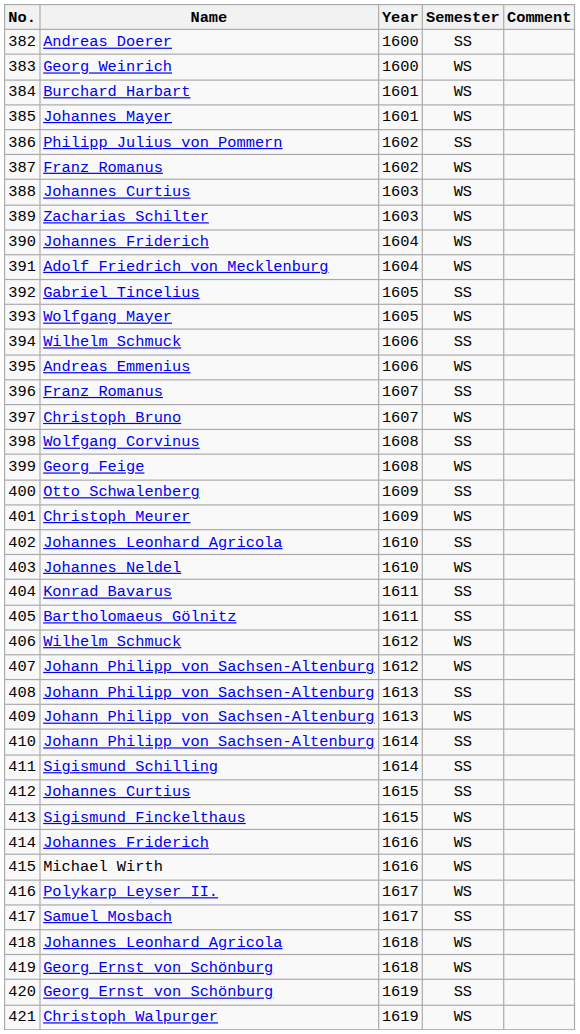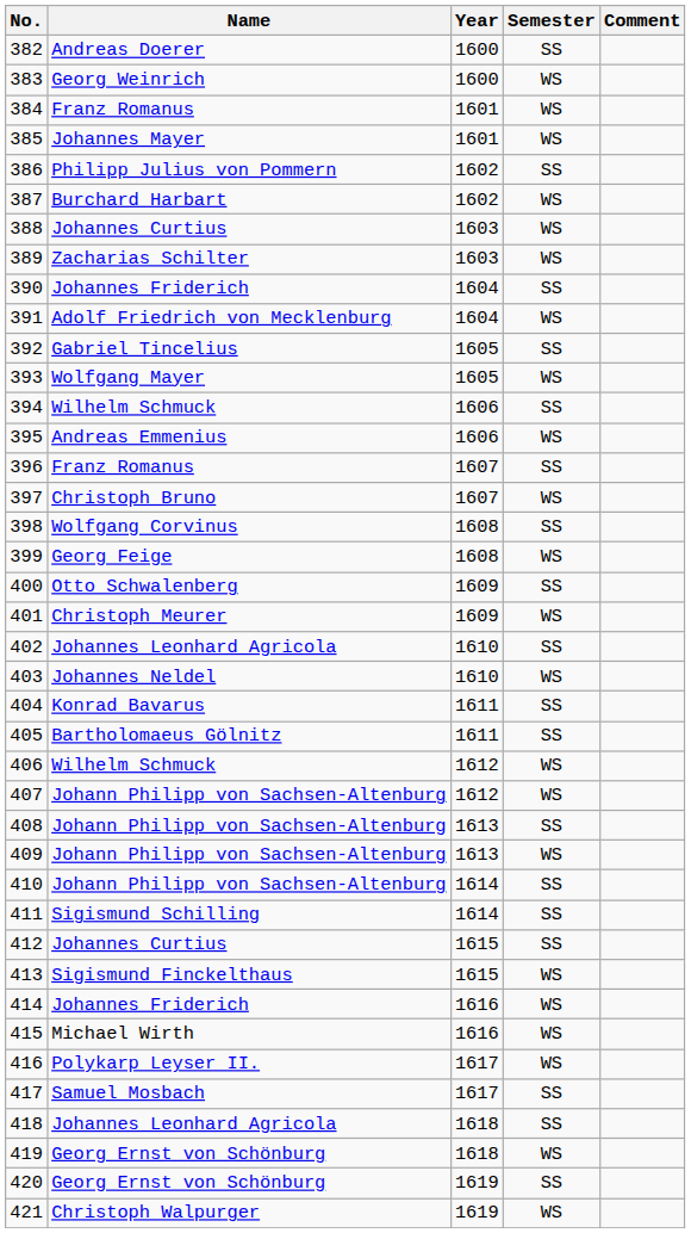384 | Name: Burchard Harbart -> Franz Romanus
387 | Name: Franz Romanus -> Burchard Harbart
390 | Semester: WS -> SS
418 | Semester: WS -> SS
